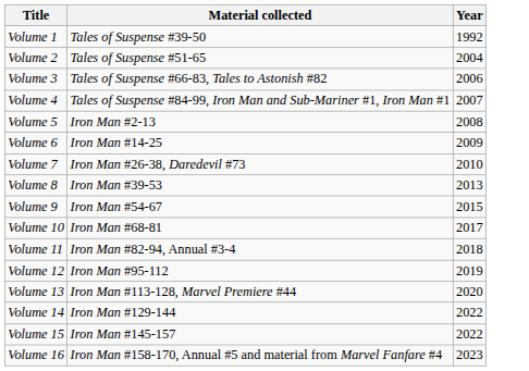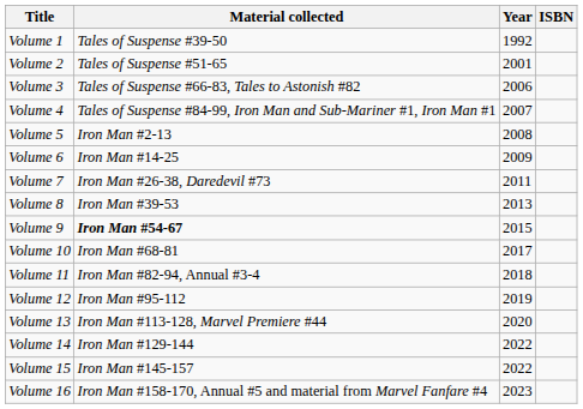+ column: ISBN
Volume 2 | Year: 2004 -> 2001
Volume 7 | Year: 2010 -> 2011
Volume 9 | Material collected: normal -> bold
